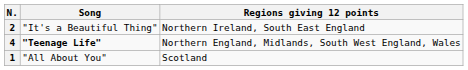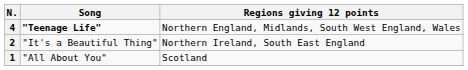rows swapped: 4 <-> 2
